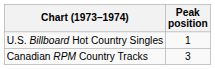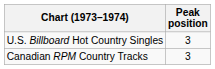U.S. Billboard Hot Country Singles | Peak position: 1 -> 3
